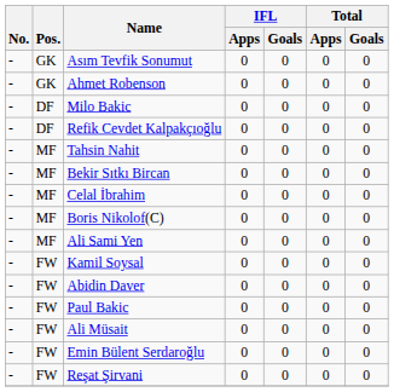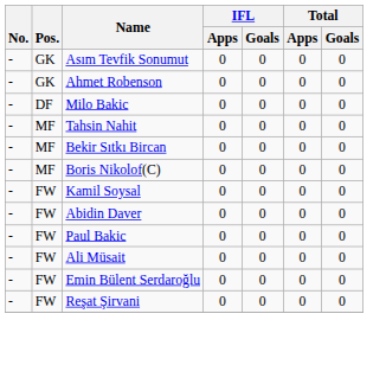- row: - | DF | Refik Cevdet Kalpakçıoğlu | 0 | 0 | 0 | 0
- row: - | MF | Celal İbrahim | 0 | 0 | 0 | 0
- row: - | MF | Ali Sami Yen | 0 | 0 | 0 | 0
